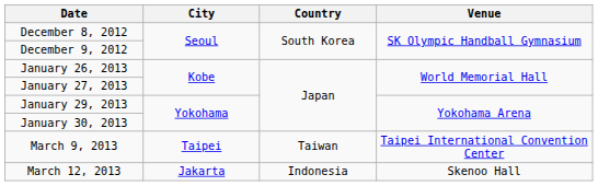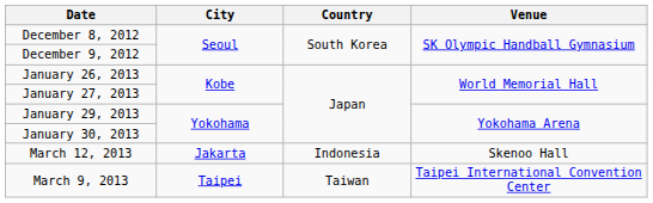rows swapped: March 9, 2013 <-> March 12, 2013
